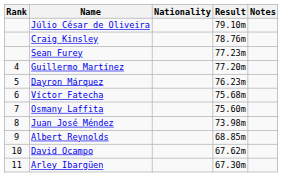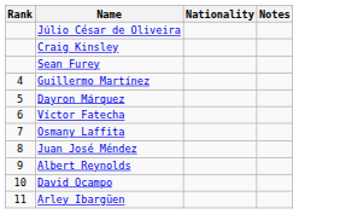- column: Result | 79.10m | 78.76m | 77.23m | 77.20m | 76.23m | 75.68m | 75.60m | 73.98m | 68.85m | 67.62m | 67.30m
